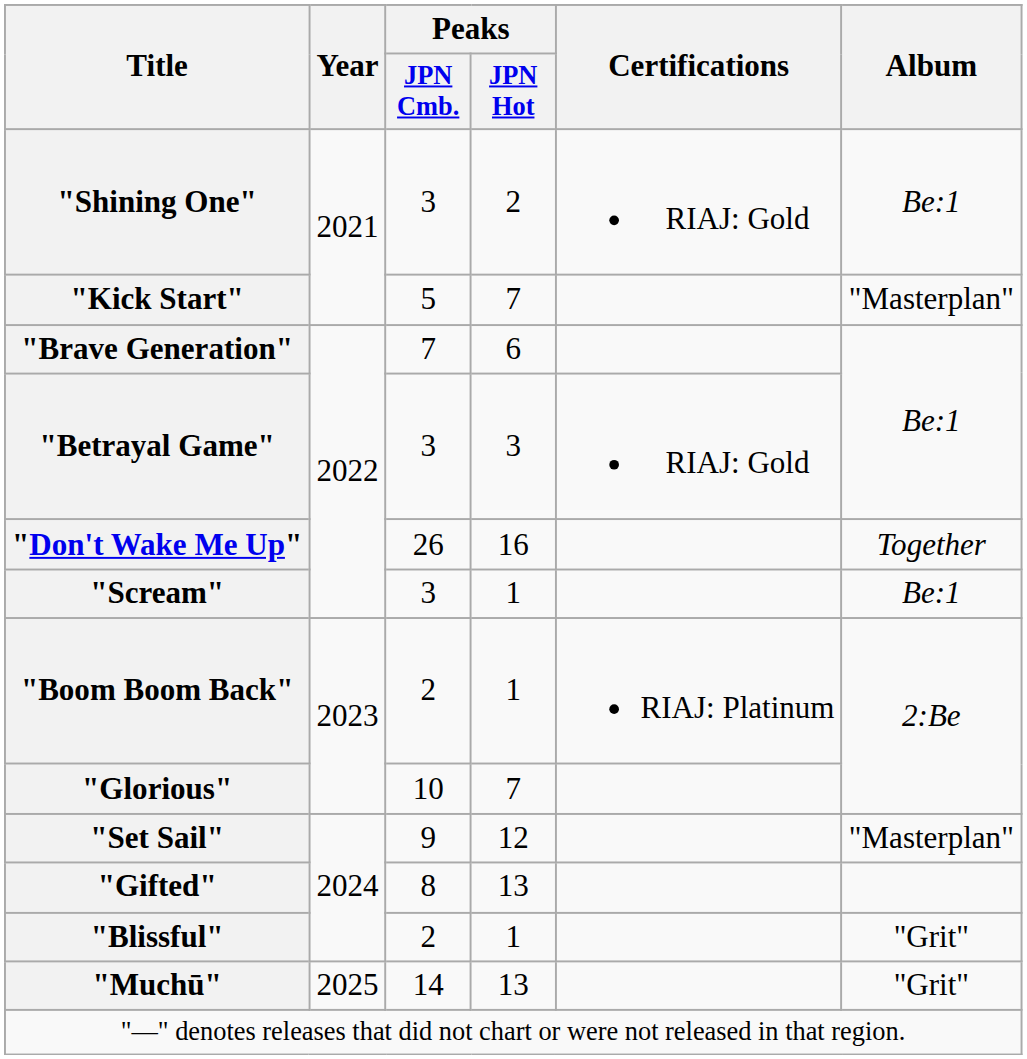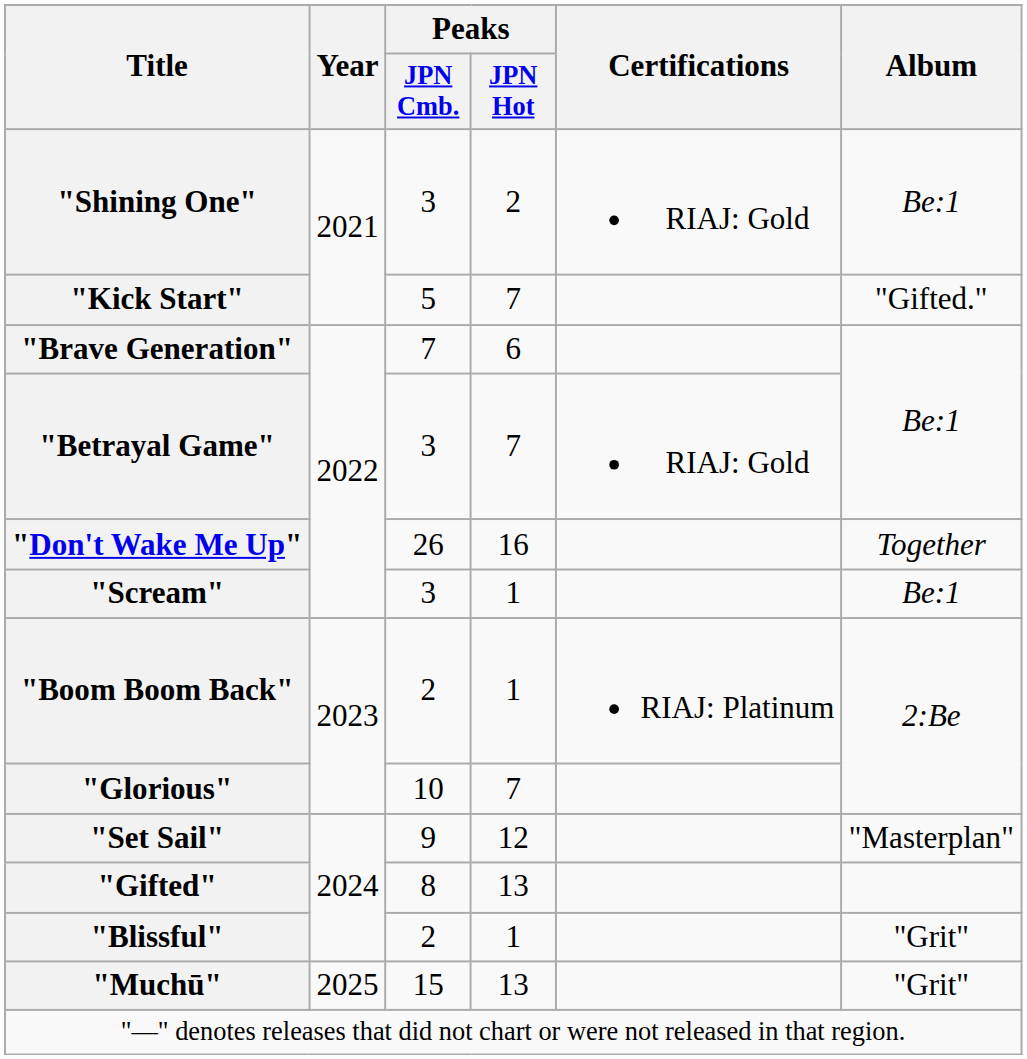"Kick Start" | Album: "Masterplan" -> "Gifted."
"Betrayal Game" | Peaks / JPN Hot: 3 -> 7
"Muchū" | Peaks / JPN Cmb.: 14 -> 15
